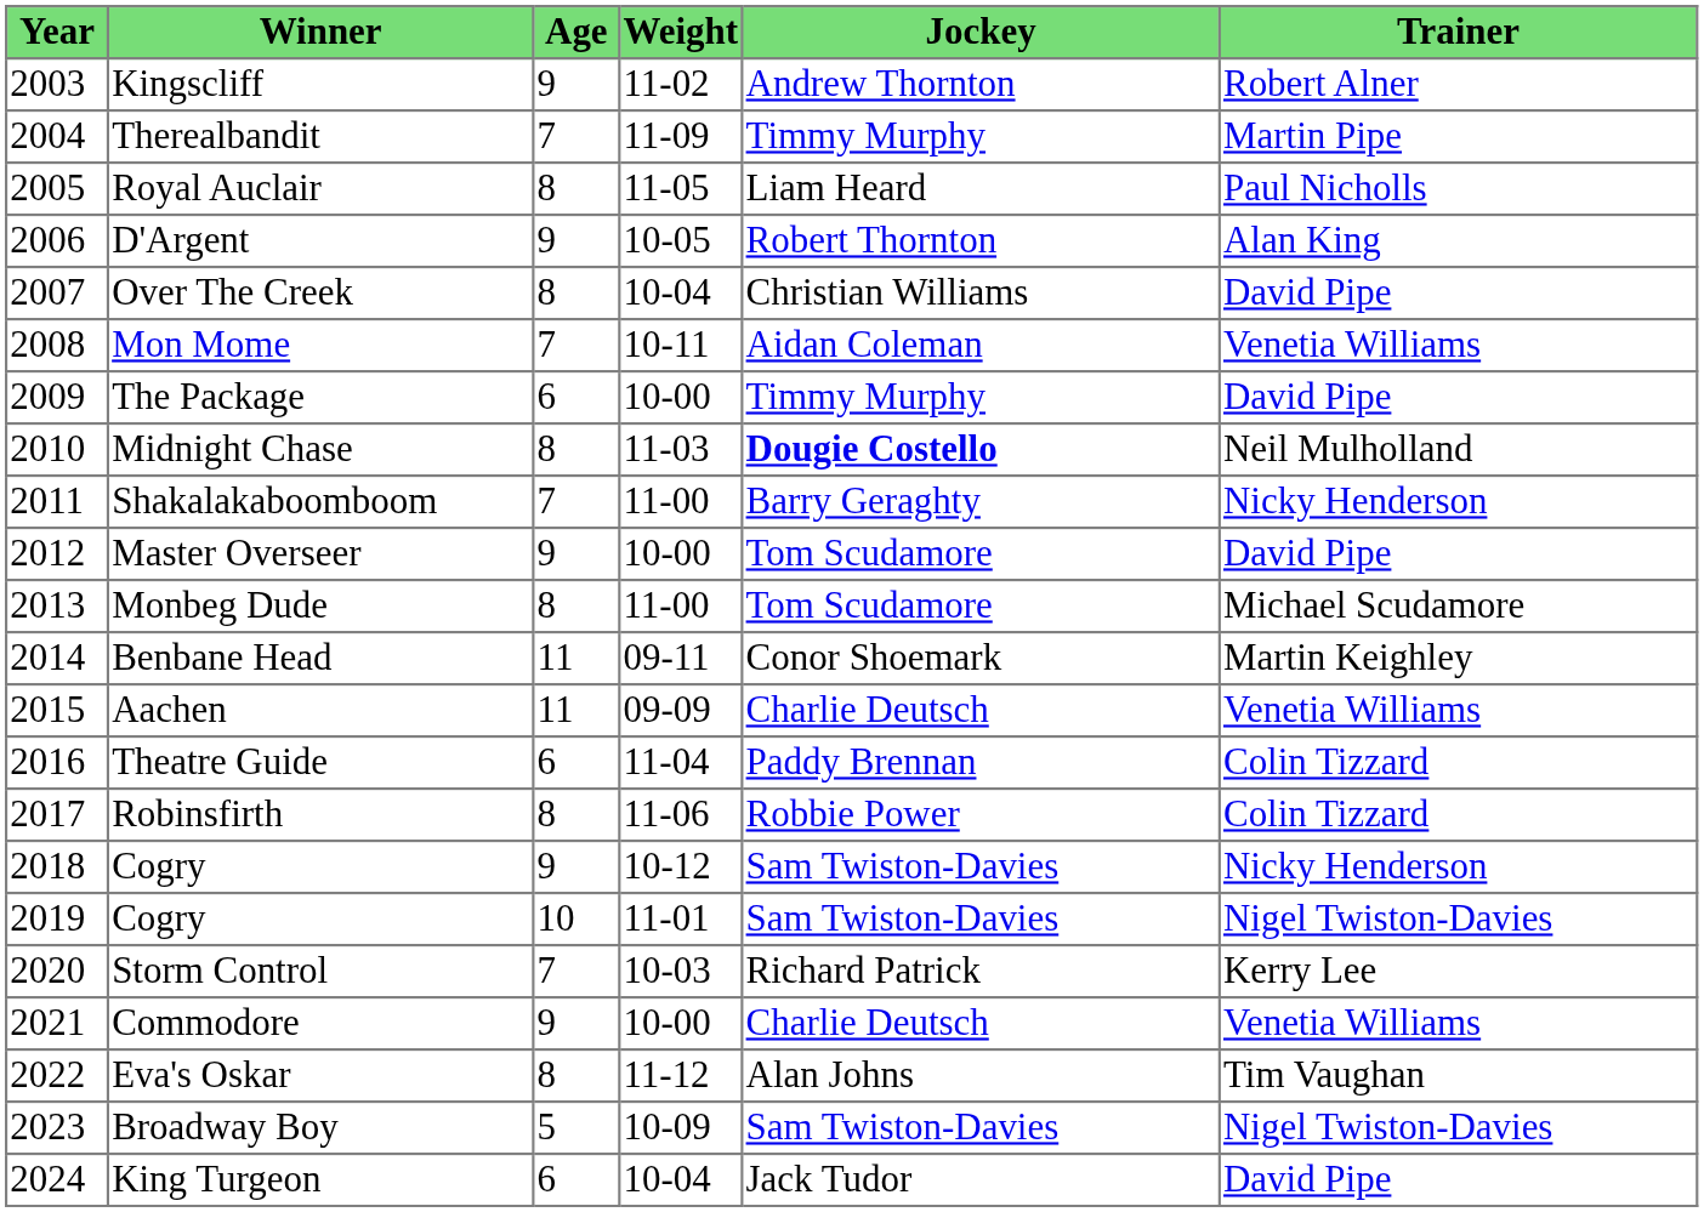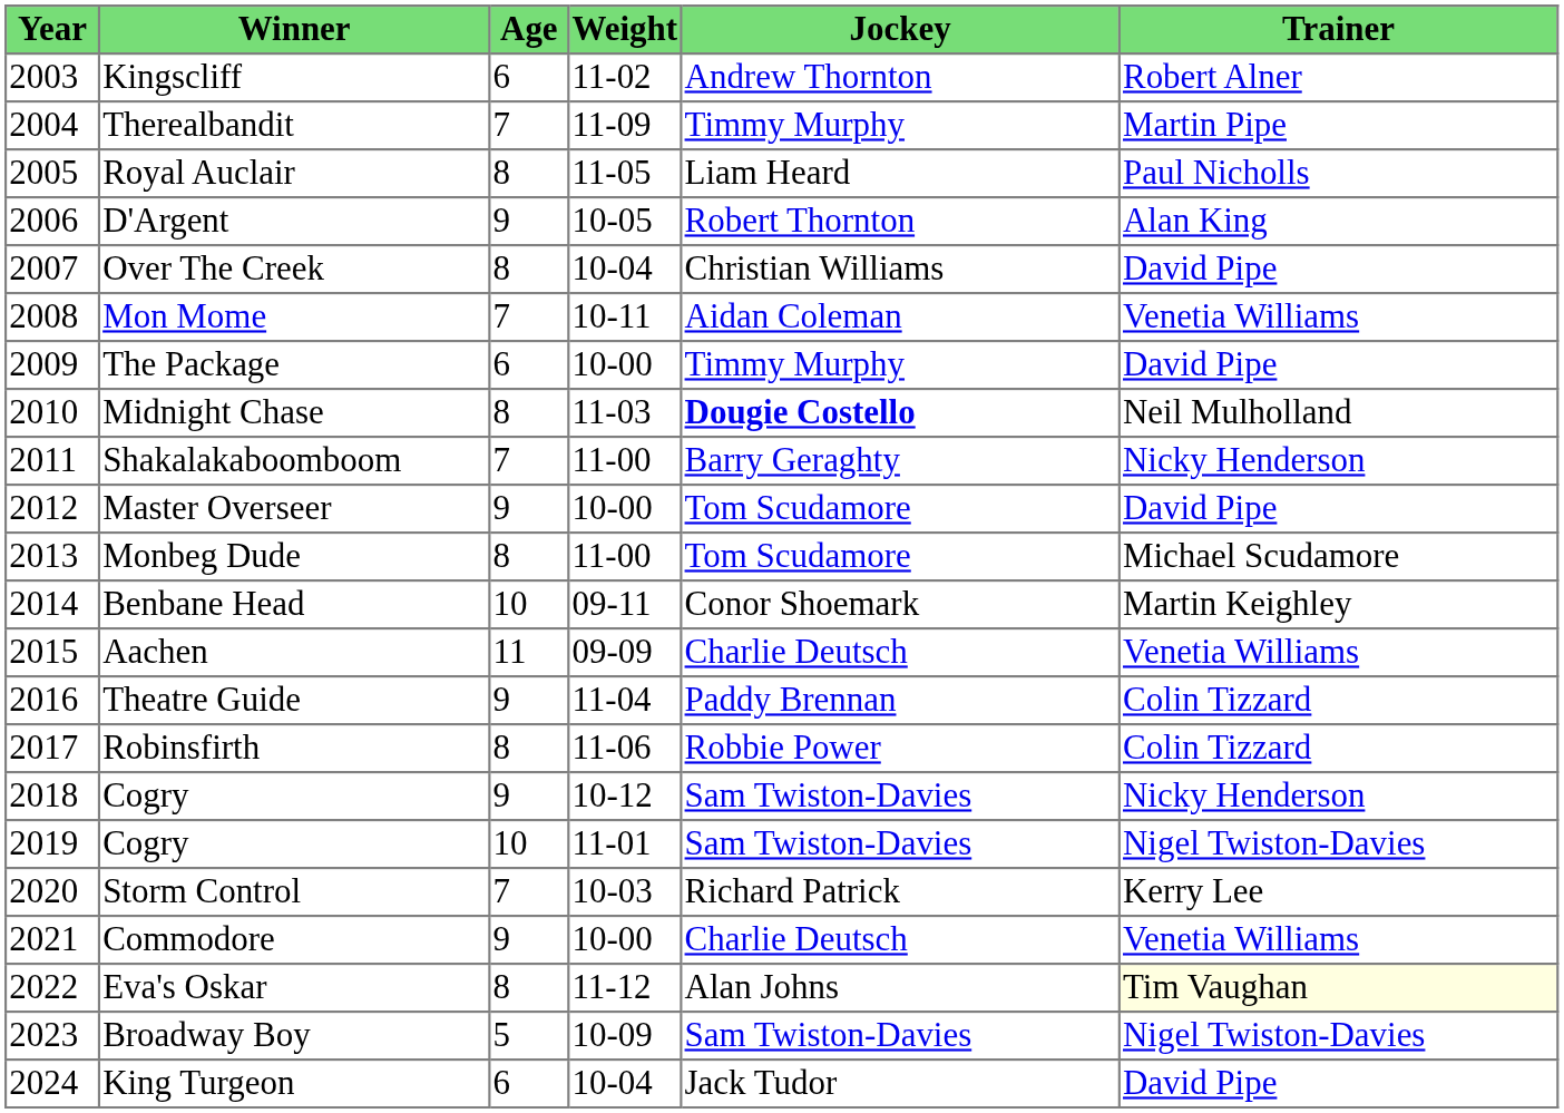Kingscliff | Age: 9 -> 6
Benbane Head | Age: 11 -> 10
Theatre Guide | Age: 6 -> 9
Eva's Oskar | Trainer: no background -> lightyellow background
